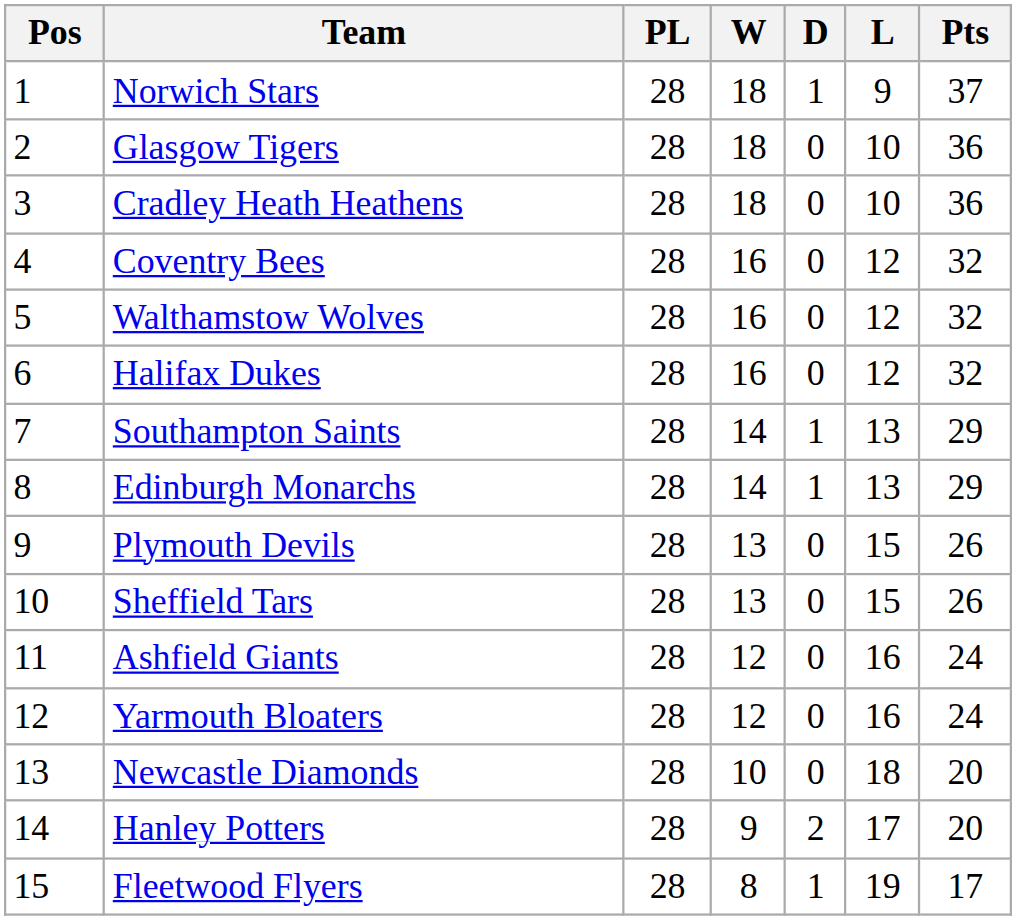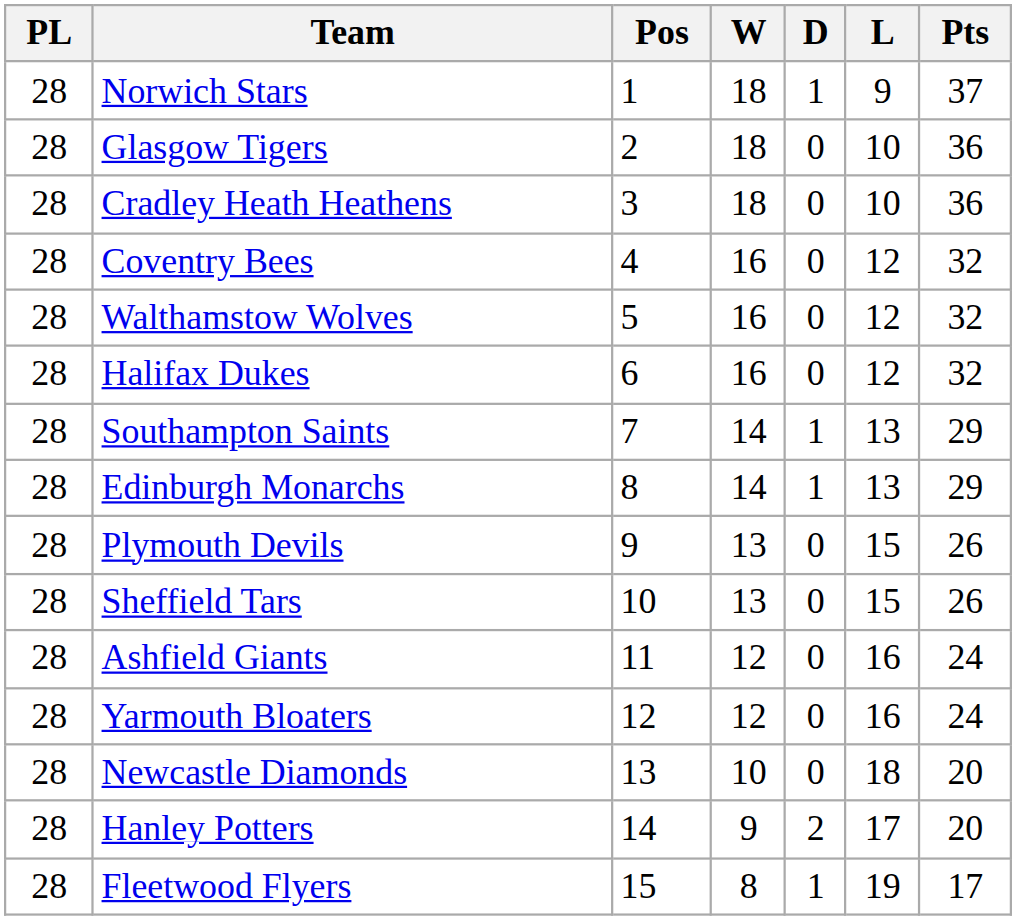columns swapped: Pos <-> PL
